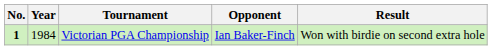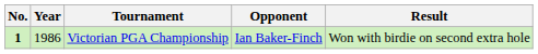Victorian PGA Championship | Year: 1984 -> 1986
